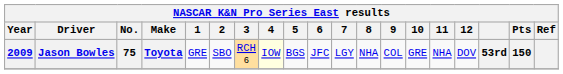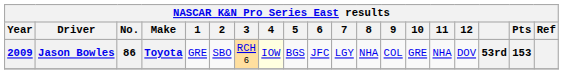Jason Bowles | No.: 75 -> 86
Jason Bowles | Pts: 150 -> 153
